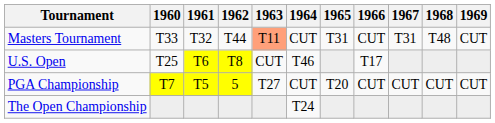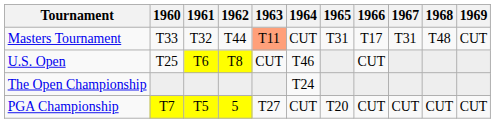Masters Tournament | 1966: CUT -> T17
U.S. Open | 1966: T17 -> CUT
rows swapped: The Open Championship <-> PGA Championship
